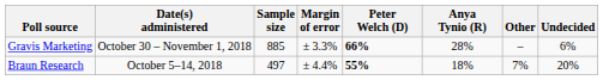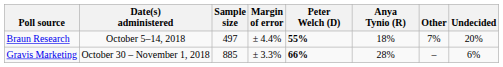rows swapped: Gravis Marketing <-> Braun Research
